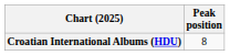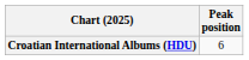Croatian International Albums (HDU) | Peak position: 8 -> 6
